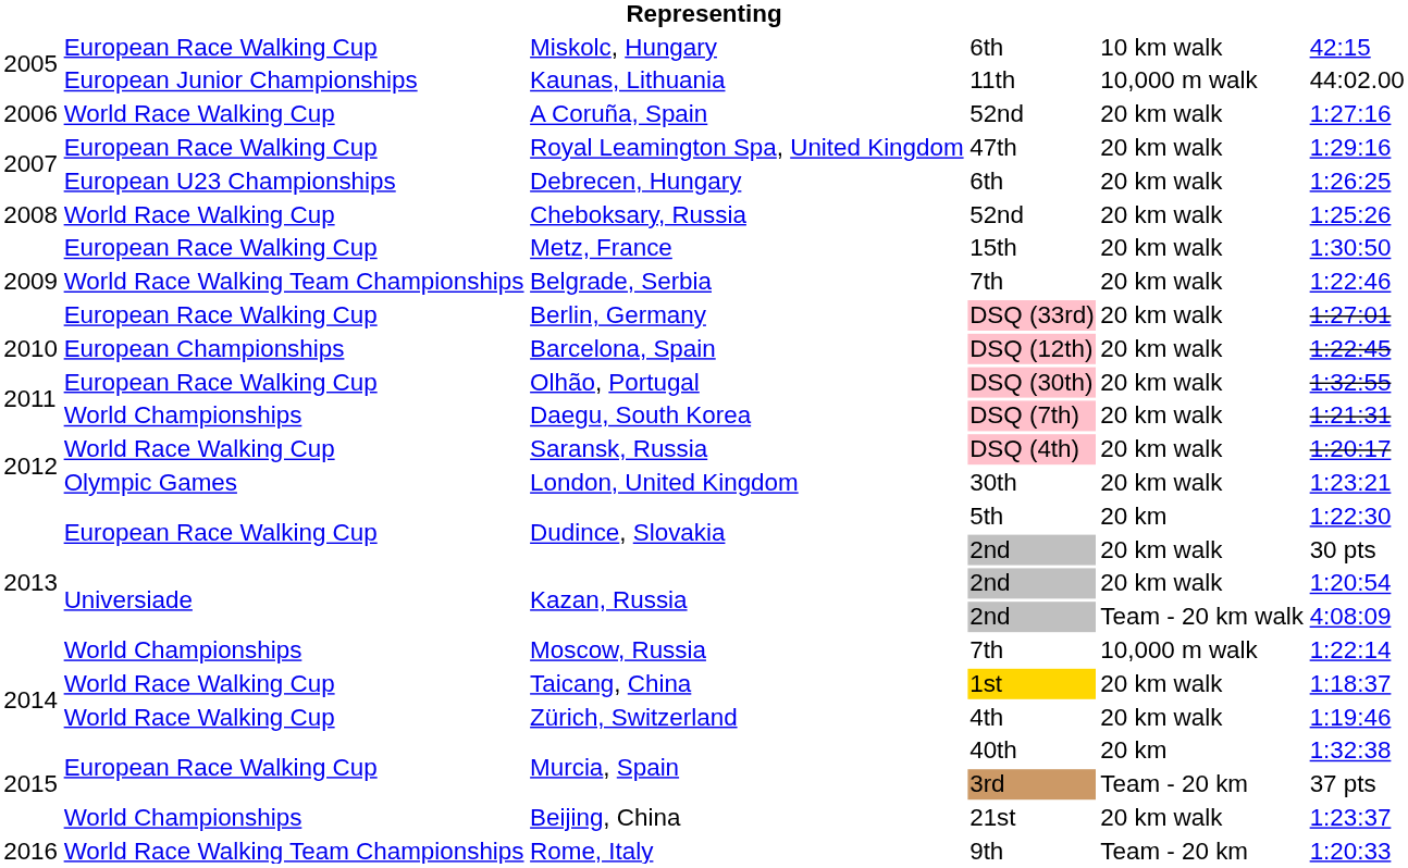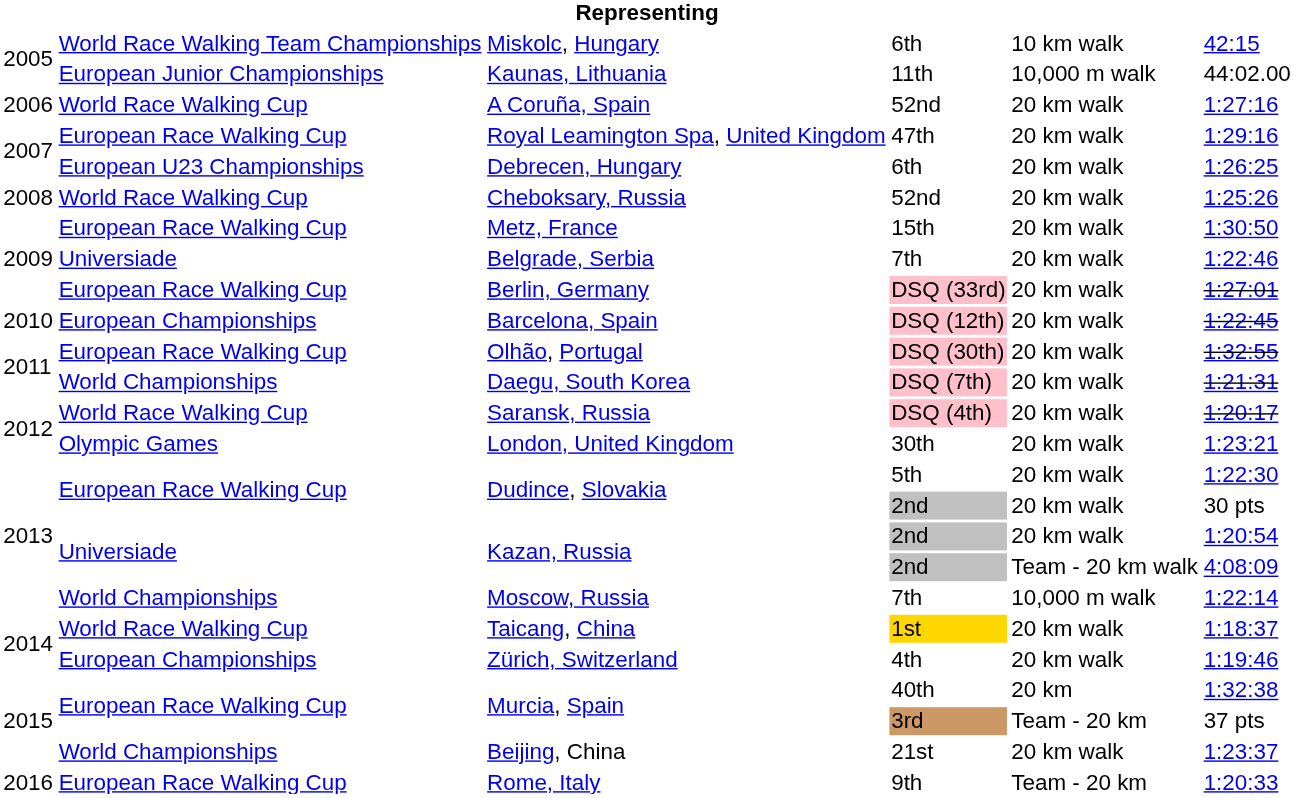Miskolc, Hungary | column 2: European Race Walking Cup -> World Race Walking Team Championships
Belgrade, Serbia | column 2: World Race Walking Team Championships -> Universiade
Dudince, Slovakia / 5th | column 5: 20 km -> 20 km walk
Zürich, Switzerland | column 2: World Race Walking Cup -> European Championships
Rome, Italy | column 2: World Race Walking Team Championships -> European Race Walking Cup
